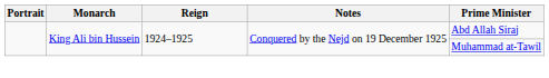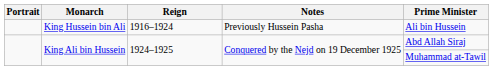+ row: King Hussein bin Ali | 1916–1924 | Previously Hussein Pasha | Ali bin Hussein
